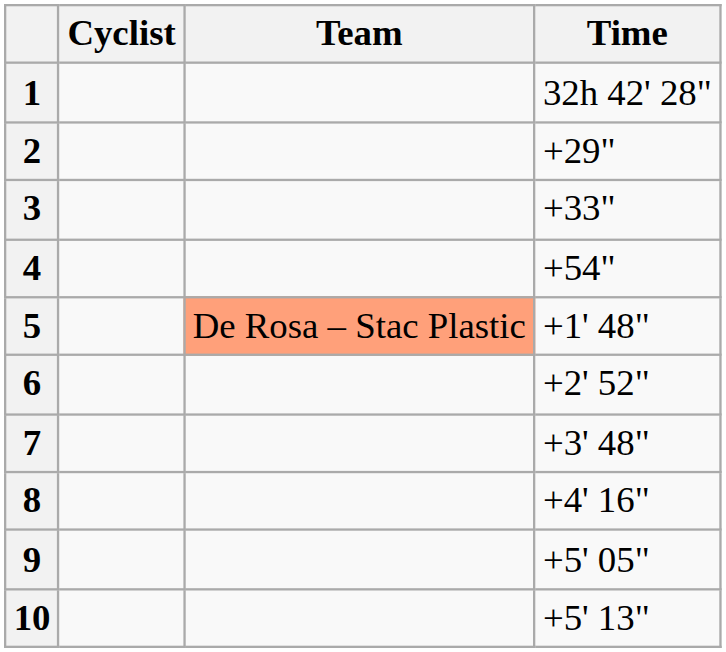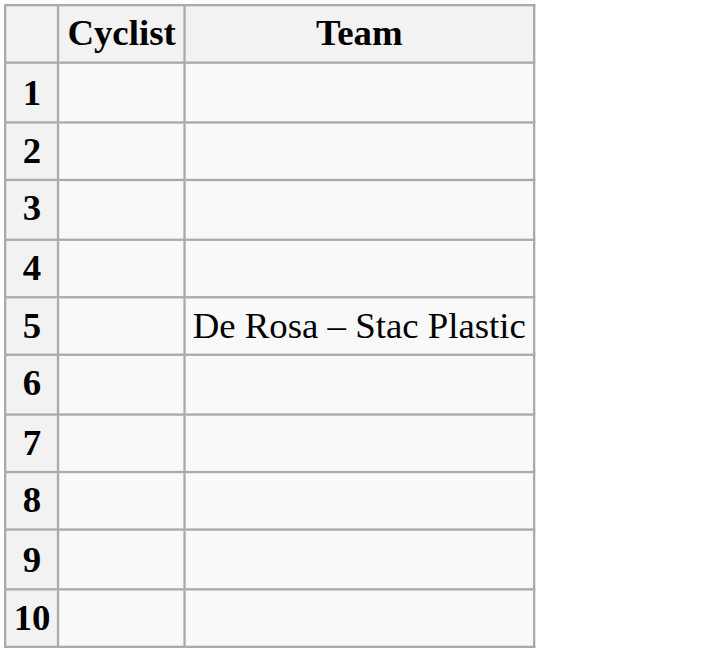- column: Time | 32h 42' 28" | +29" | +33" | +54" | +1' 48" | +2' 52" | +3' 48" | +4' 16" | +5' 05" | +5' 13"
5 | Team: lightsalmon background -> no background
